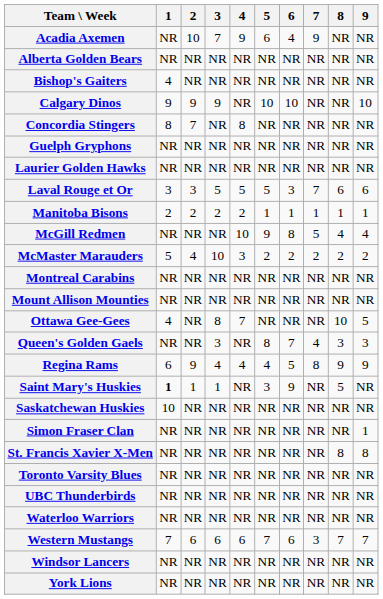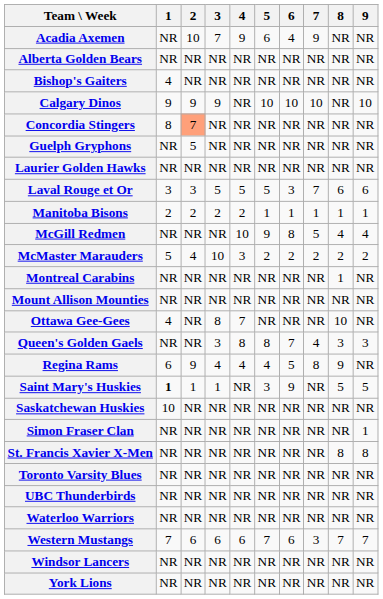Calgary Dinos | 7: NR -> 10
Concordia Stingers | 2: no background -> lightsalmon background
Concordia Stingers | 4: 8 -> NR
Guelph Gryphons | 2: NR -> 5
Montreal Carabins | 8: NR -> 1
Ottawa Gee-Gees | 9: 5 -> NR
Queen's Golden Gaels | 4: NR -> 8
Regina Rams | 9: 9 -> NR
Saint Mary's Huskies | 9: NR -> 5
